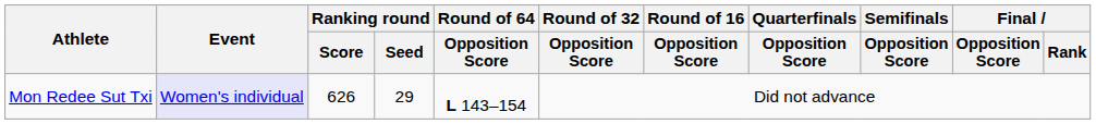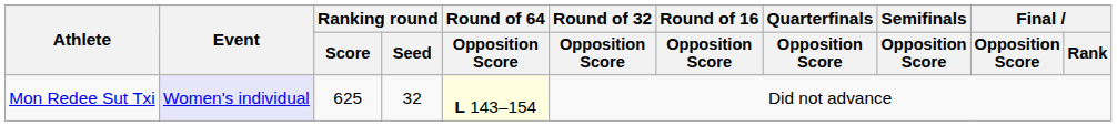Mon Redee Sut Txi | Ranking round / Score: 626 -> 625
Mon Redee Sut Txi | Ranking round / Seed: 29 -> 32
Mon Redee Sut Txi | Round of 64 / Opposition Score: no background -> lightyellow background
